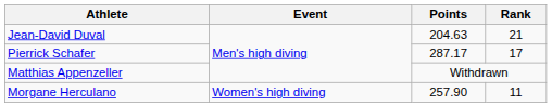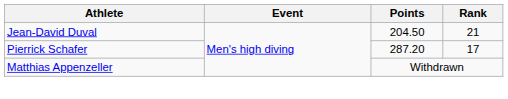Jean-David Duval | Points: 204.63 -> 204.50
Pierrick Schafer | Points: 287.17 -> 287.20
- row: Morgane Herculano | Women's high diving | 257.90 | 11
